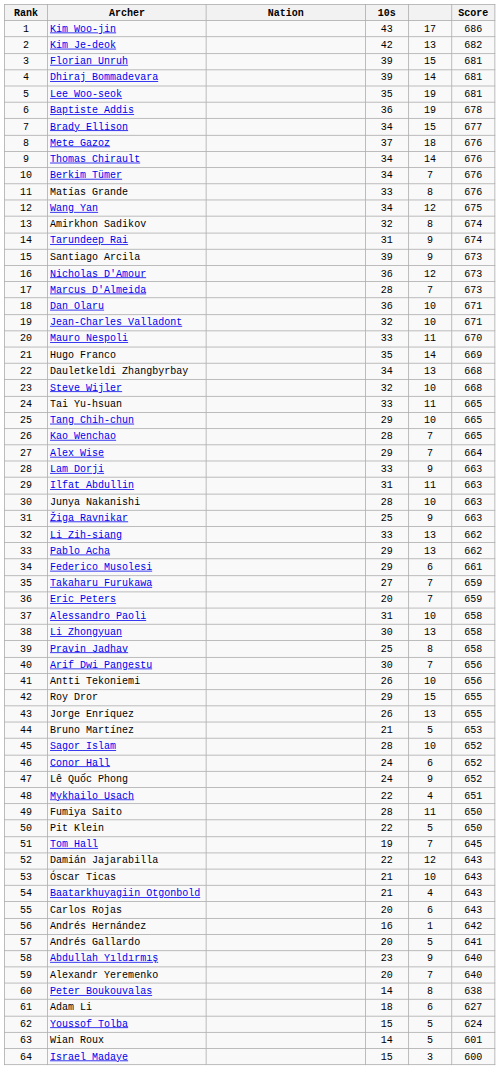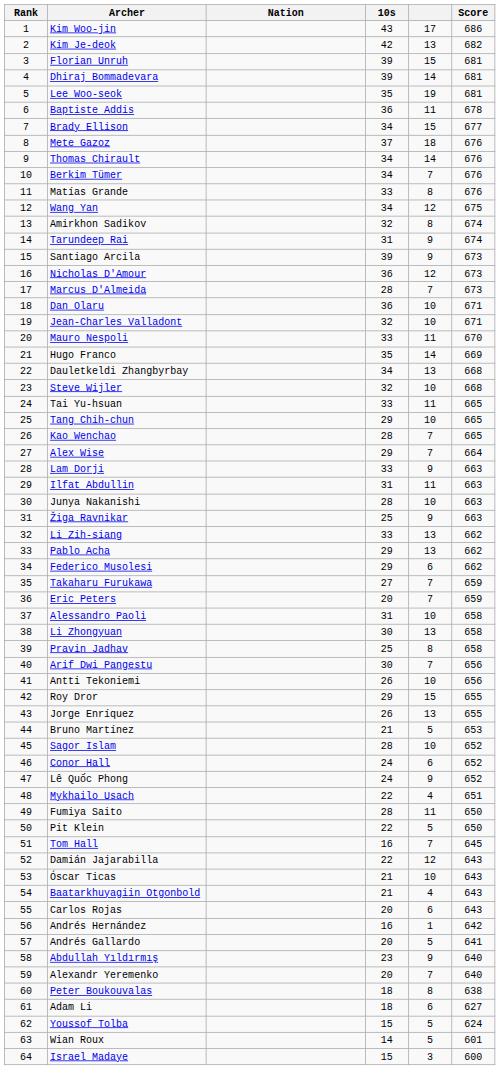Baptiste Addis | column 5: 19 -> 11
Federico Musolesi | Score: 661 -> 662
Tom Hall | 10s: 19 -> 16
Peter Boukouvalas | 10s: 14 -> 18
